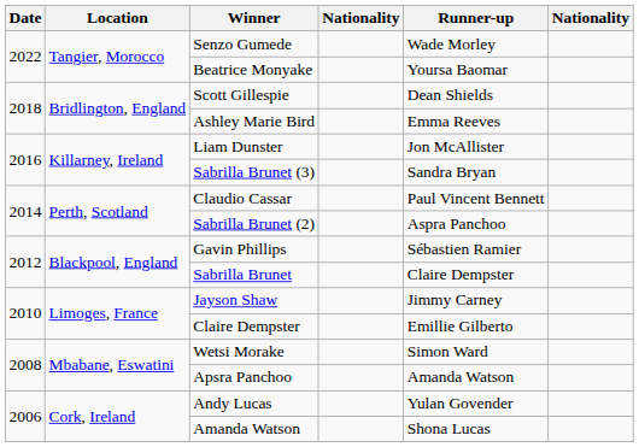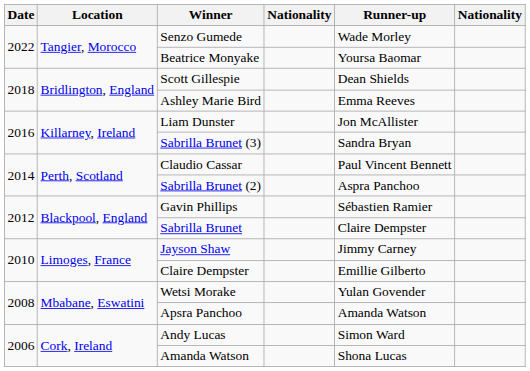Wetsi Morake | Runner-up: Simon Ward -> Yulan Govender
Andy Lucas | Runner-up: Yulan Govender -> Simon Ward
